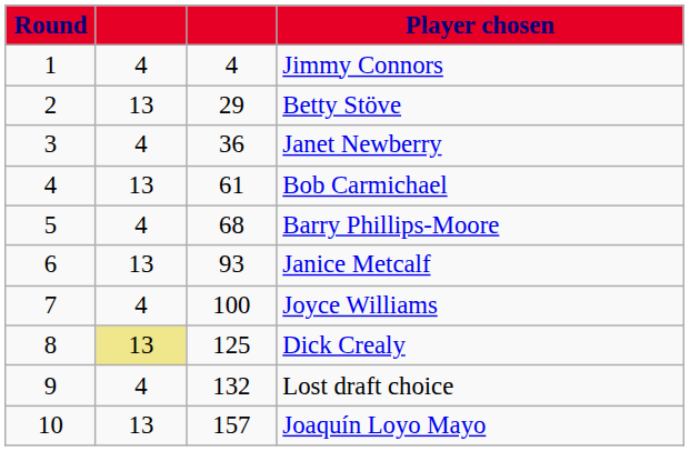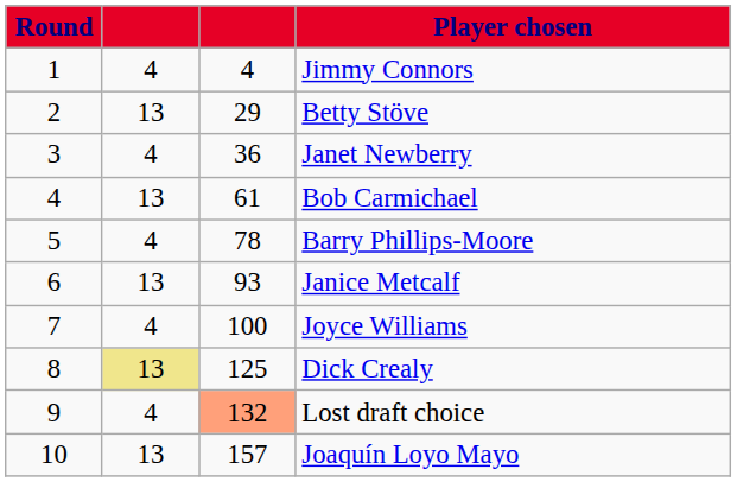Barry Phillips-Moore | column 3: 68 -> 78
Lost draft choice | column 3: no background -> lightsalmon background
